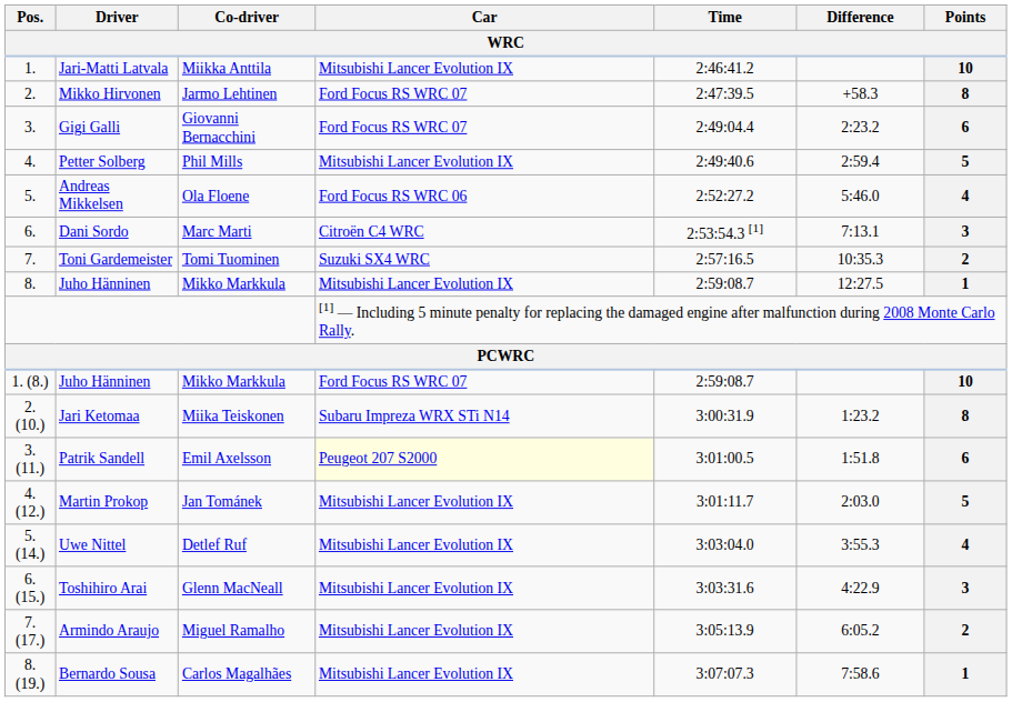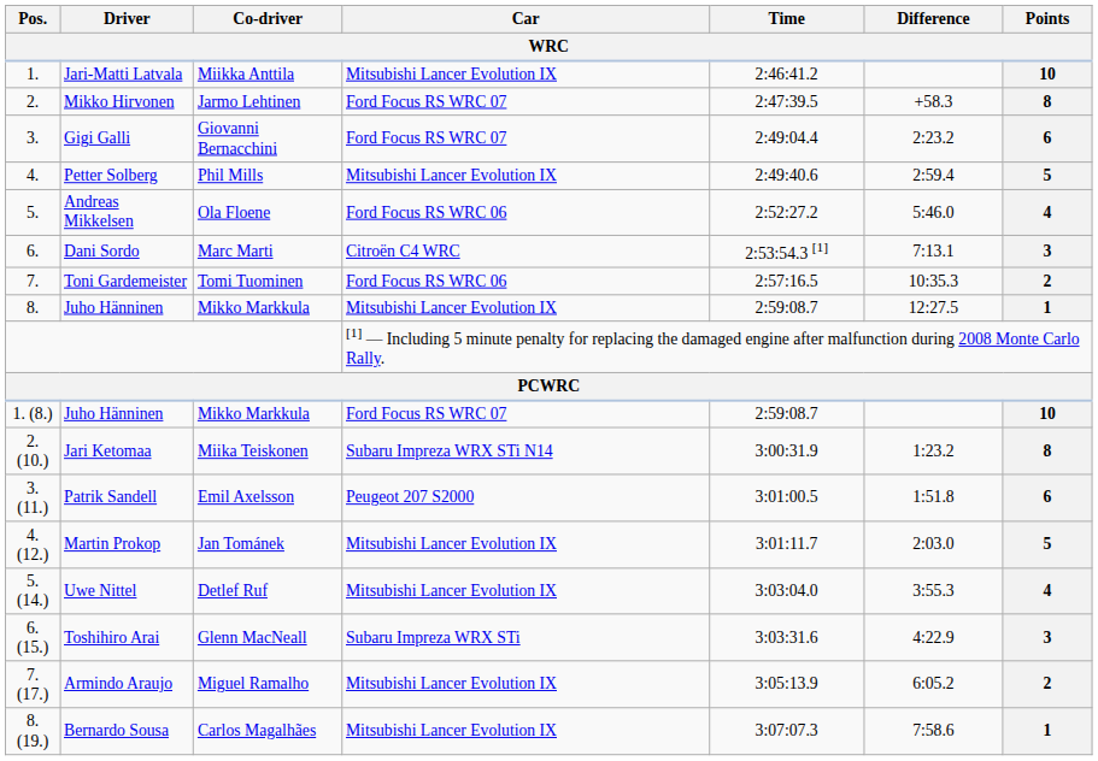Toni Gardemeister | Car: Suzuki SX4 WRC -> Ford Focus RS WRC 06
Patrik Sandell | Car: lightyellow background -> no background
Toshihiro Arai | Car: Mitsubishi Lancer Evolution IX -> Subaru Impreza WRX STi
